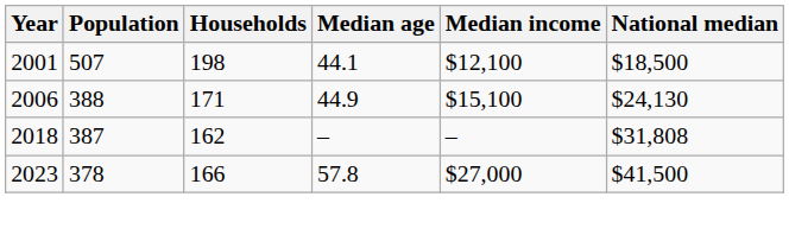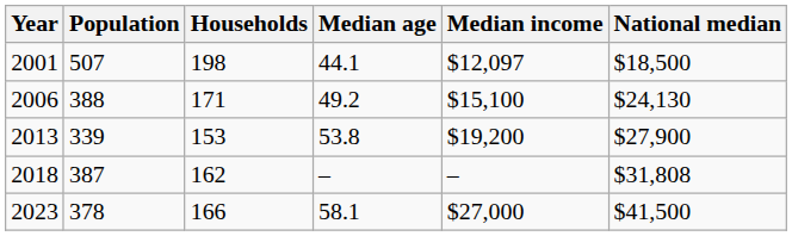2001 | Median income: $12,100 -> $12,097
2006 | Median age: 44.9 -> 49.2
+ row: 2013 | 339 | 153 | 53.8 | $19,200 | $27,900
2023 | Median age: 57.8 -> 58.1
